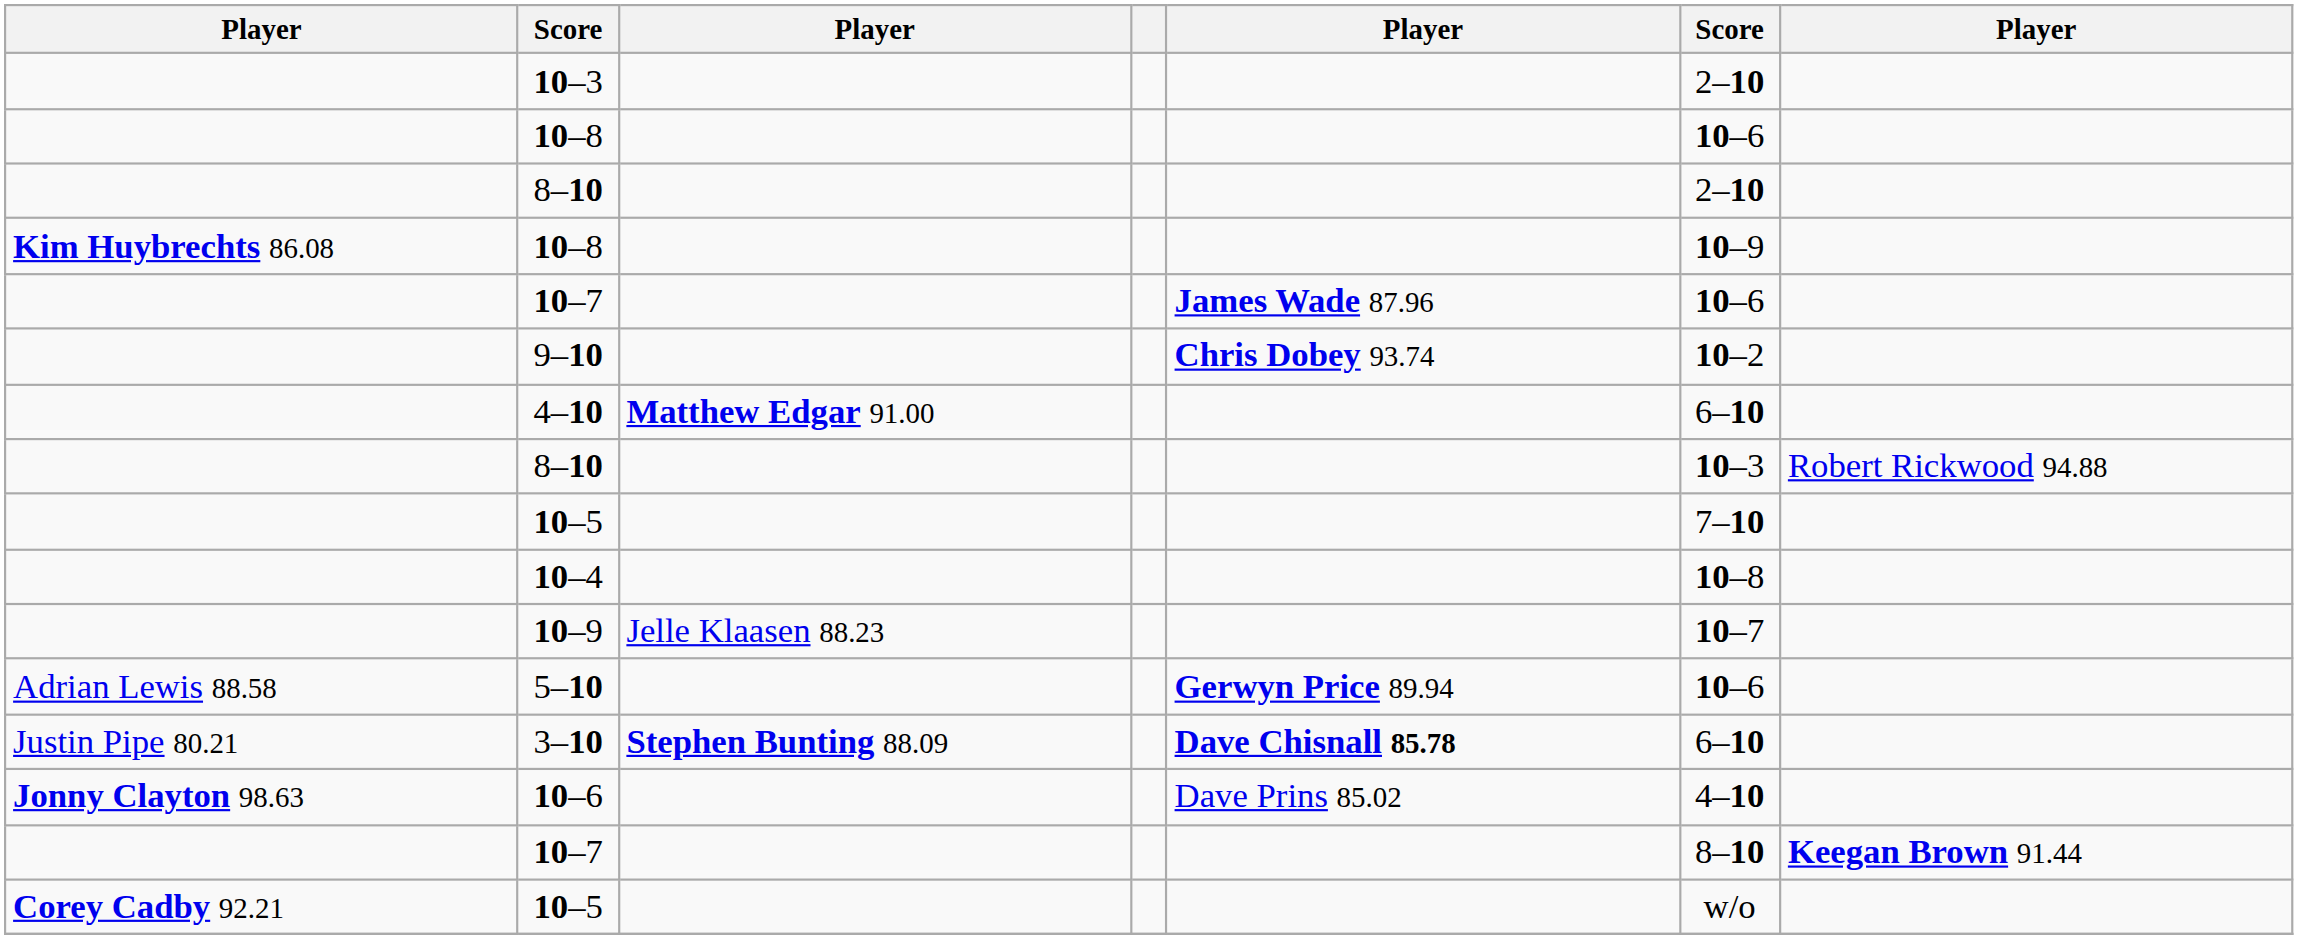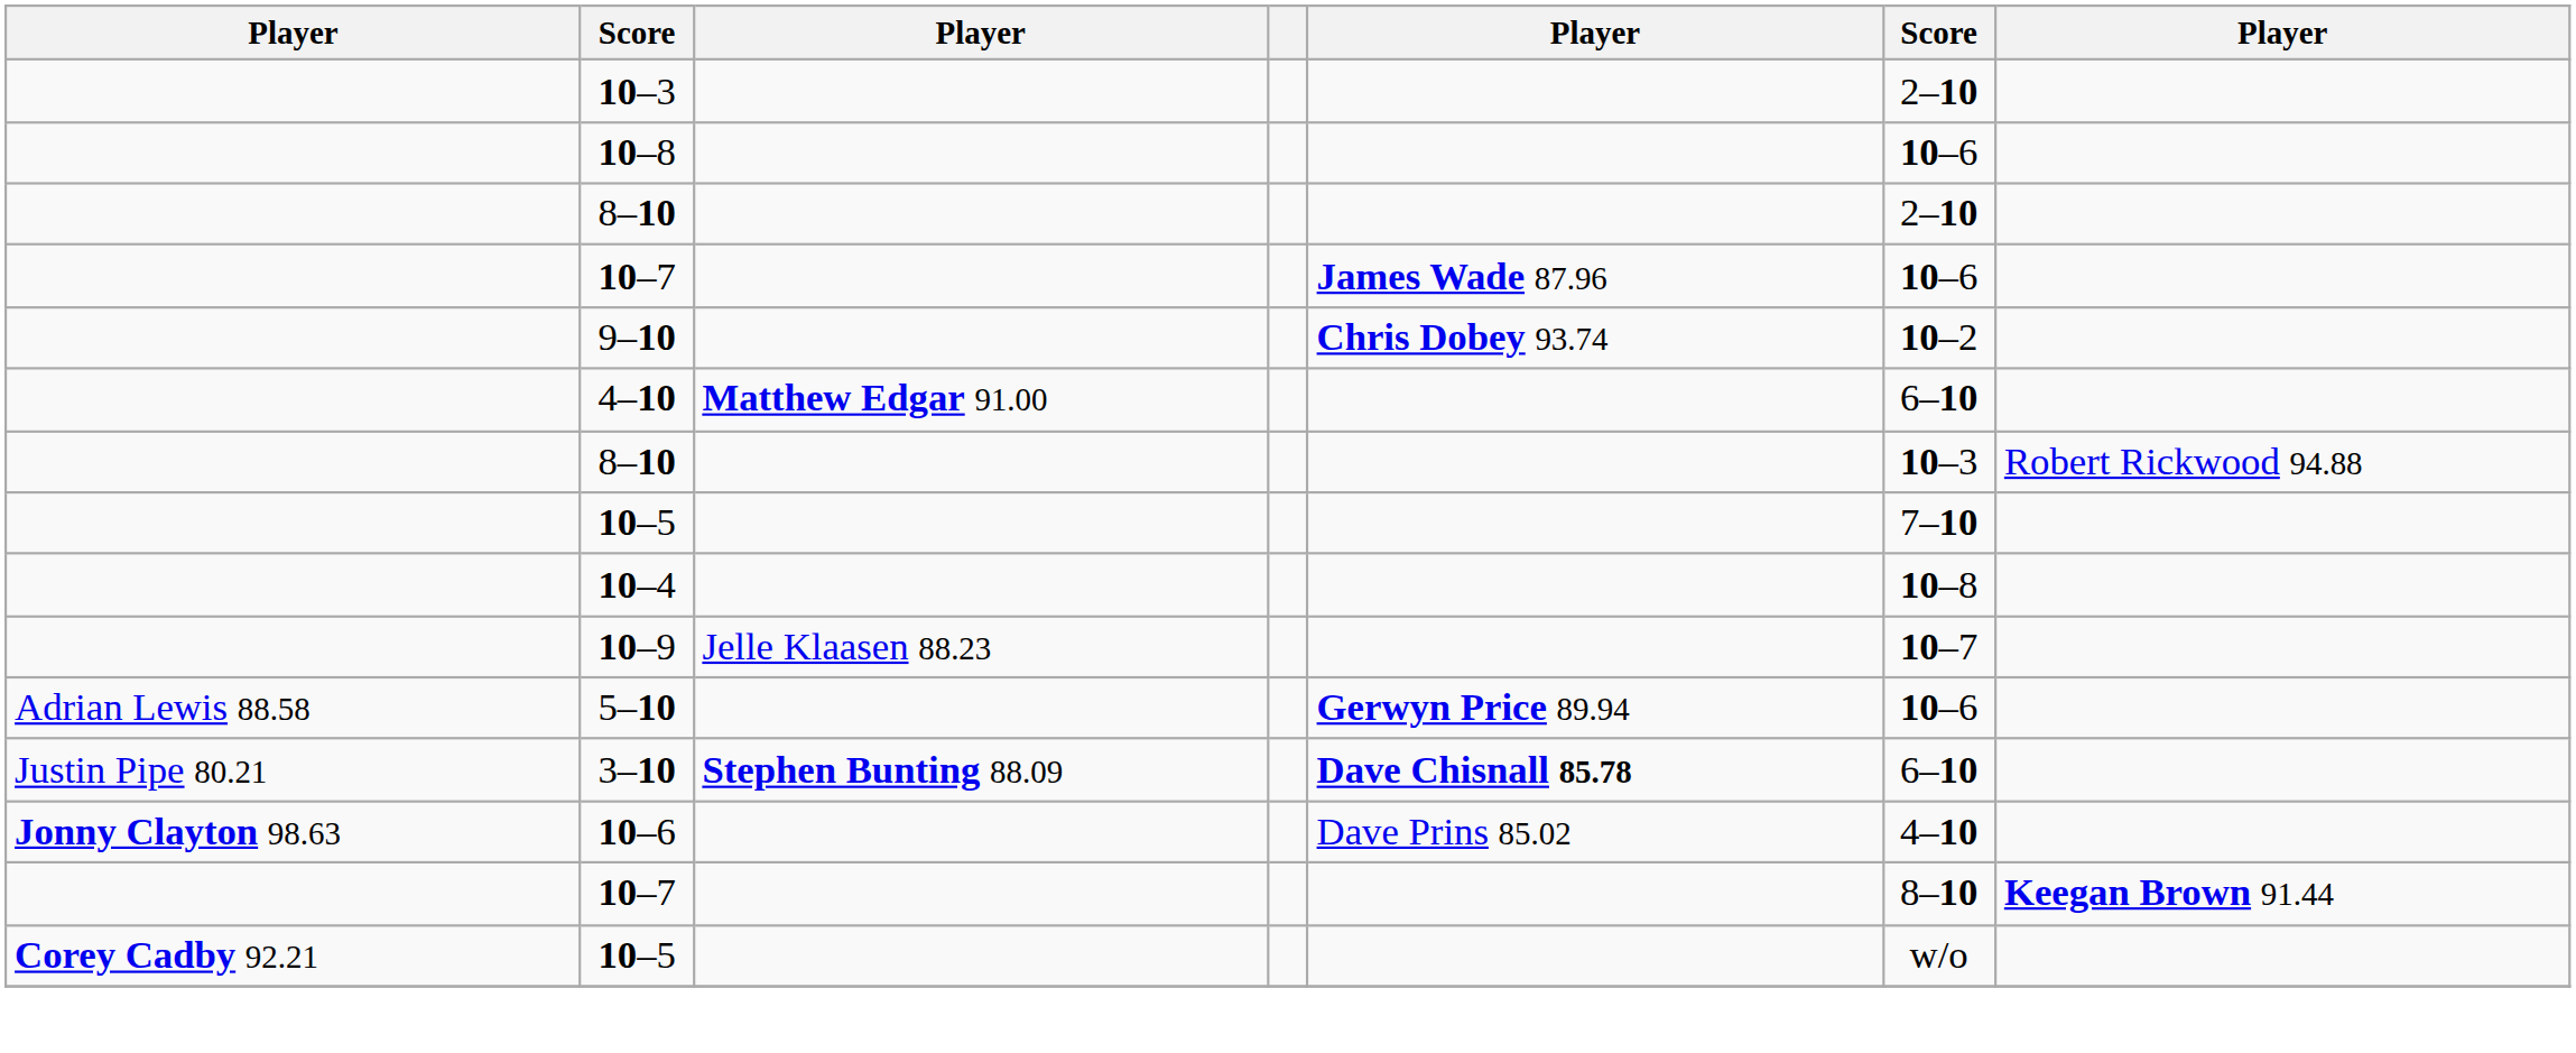- row: Kim Huybrechts 86.08 | 10–8 | 10–9
